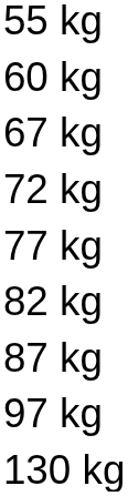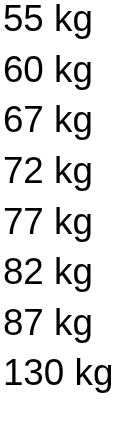- row: 97 kg
